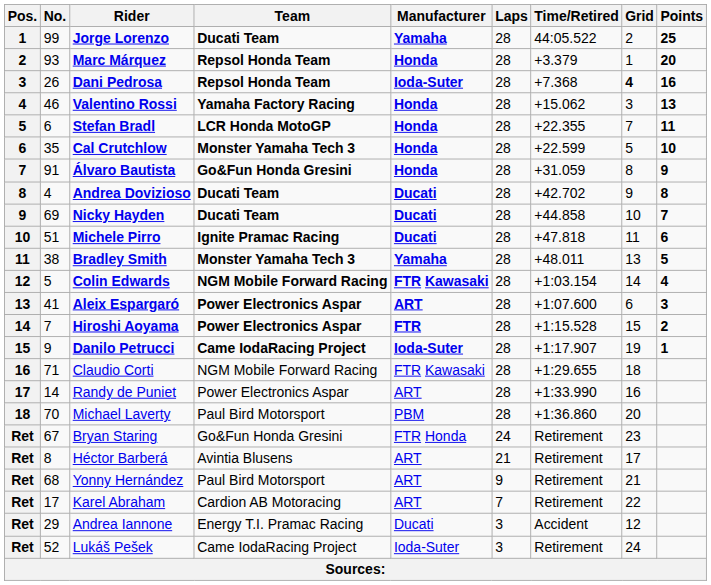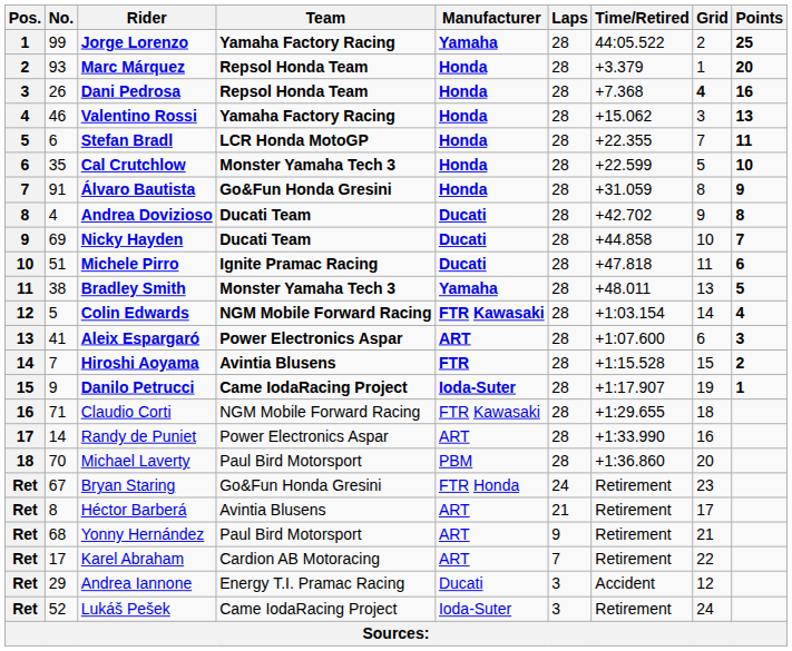Jorge Lorenzo | Team: Ducati Team -> Yamaha Factory Racing
Dani Pedrosa | Manufacturer: Ioda-Suter -> Honda
Hiroshi Aoyama | Team: Power Electronics Aspar -> Avintia Blusens
